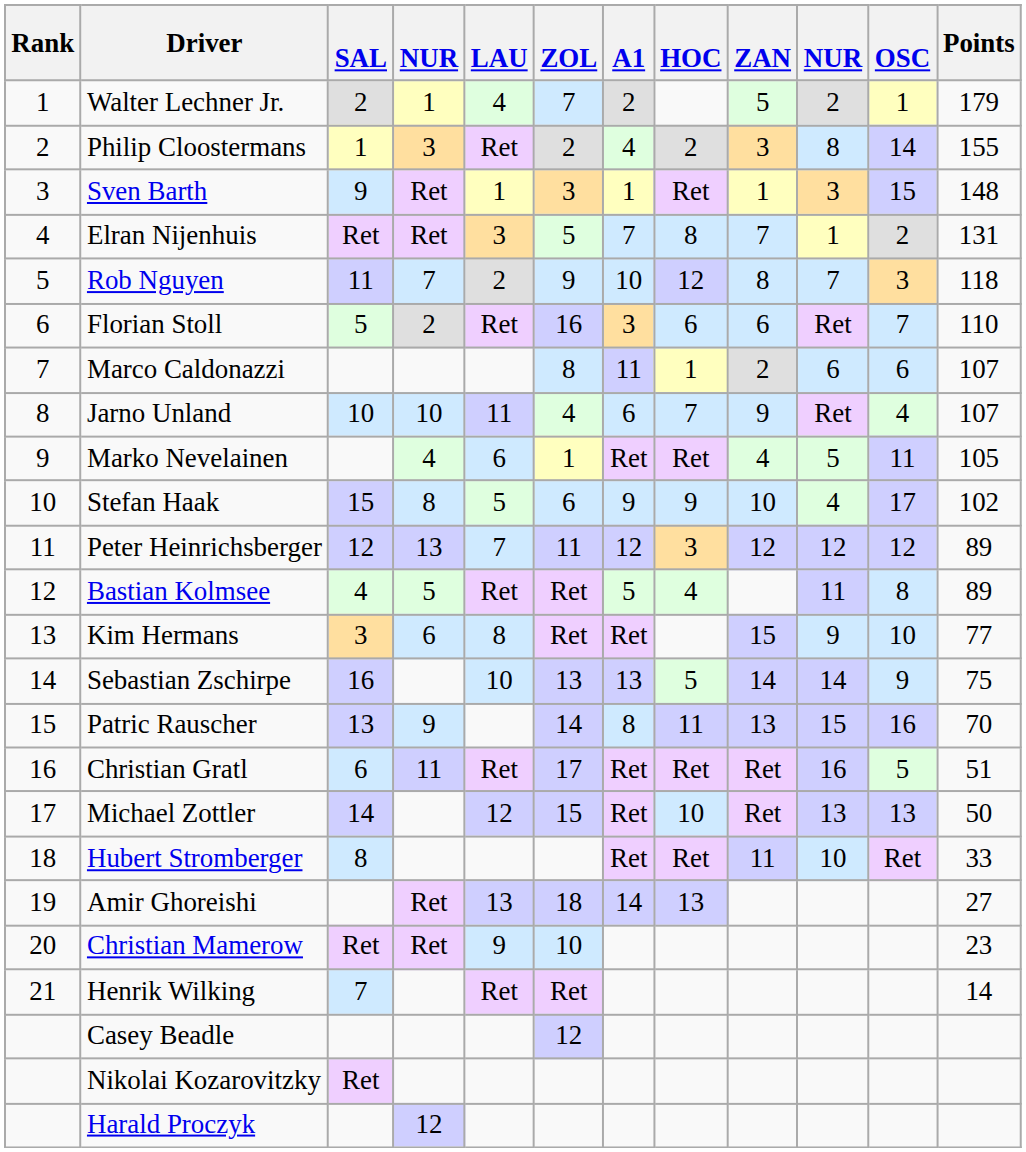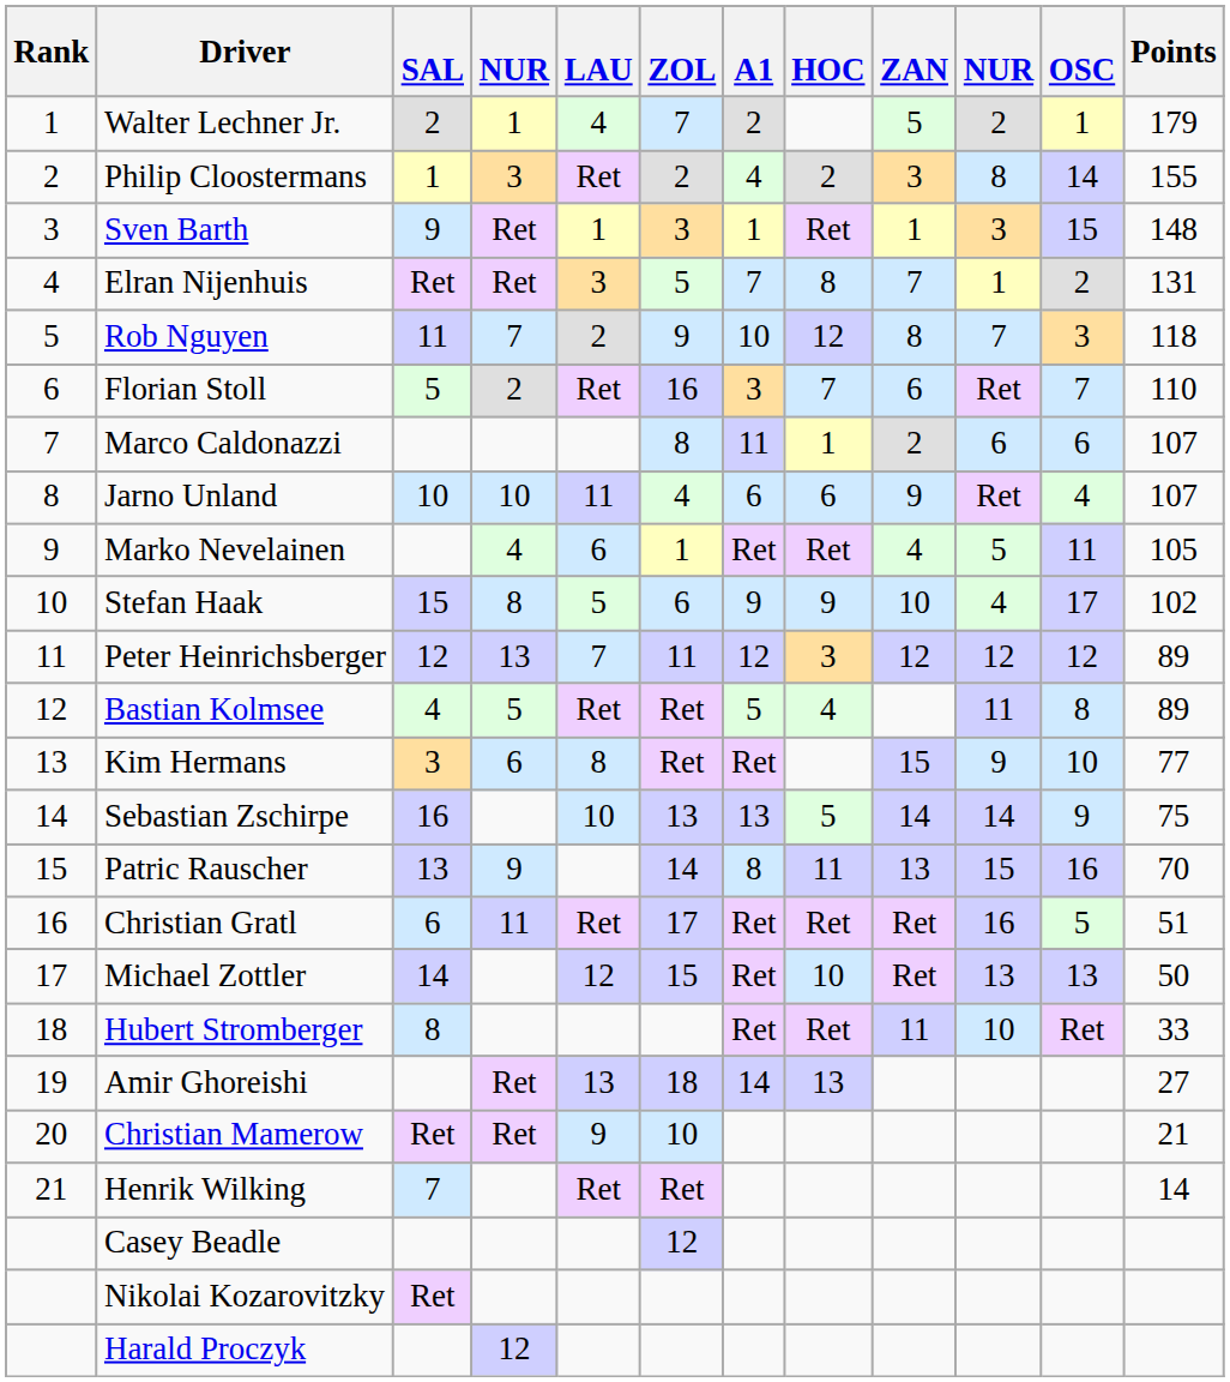Florian Stoll | HOC: 6 -> 7
Jarno Unland | HOC: 7 -> 6
Christian Mamerow | Points: 23 -> 21
